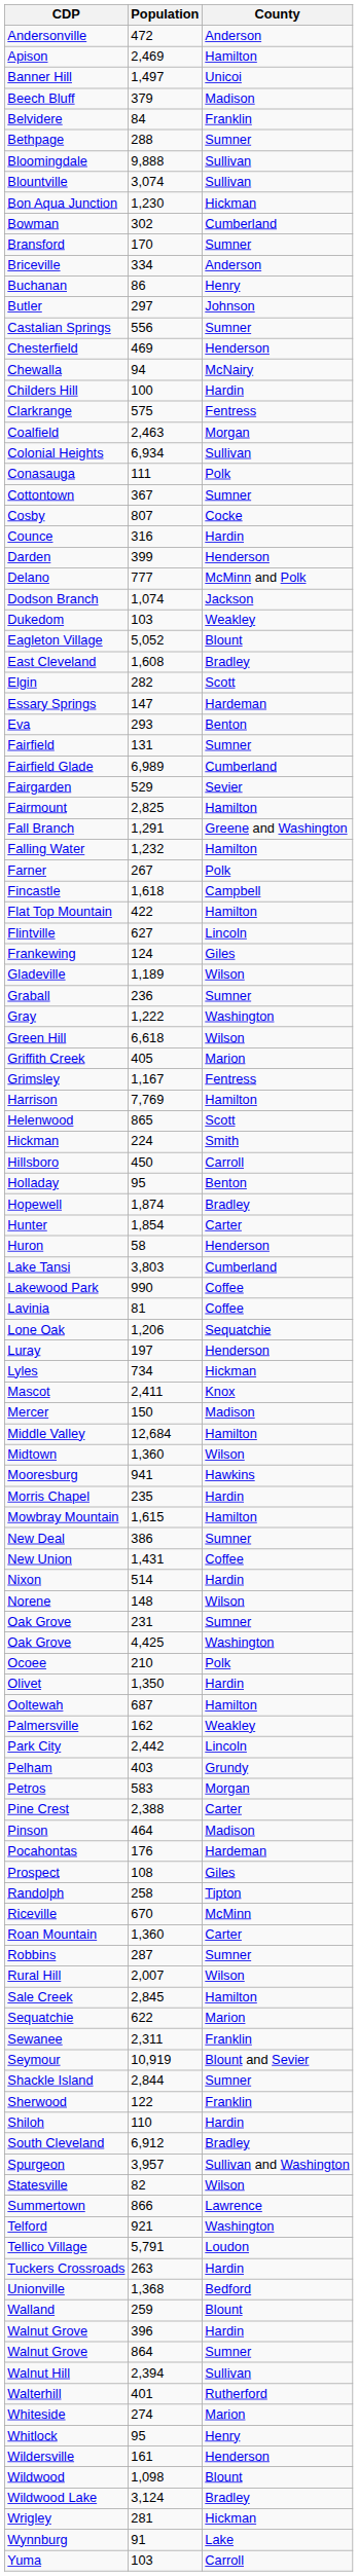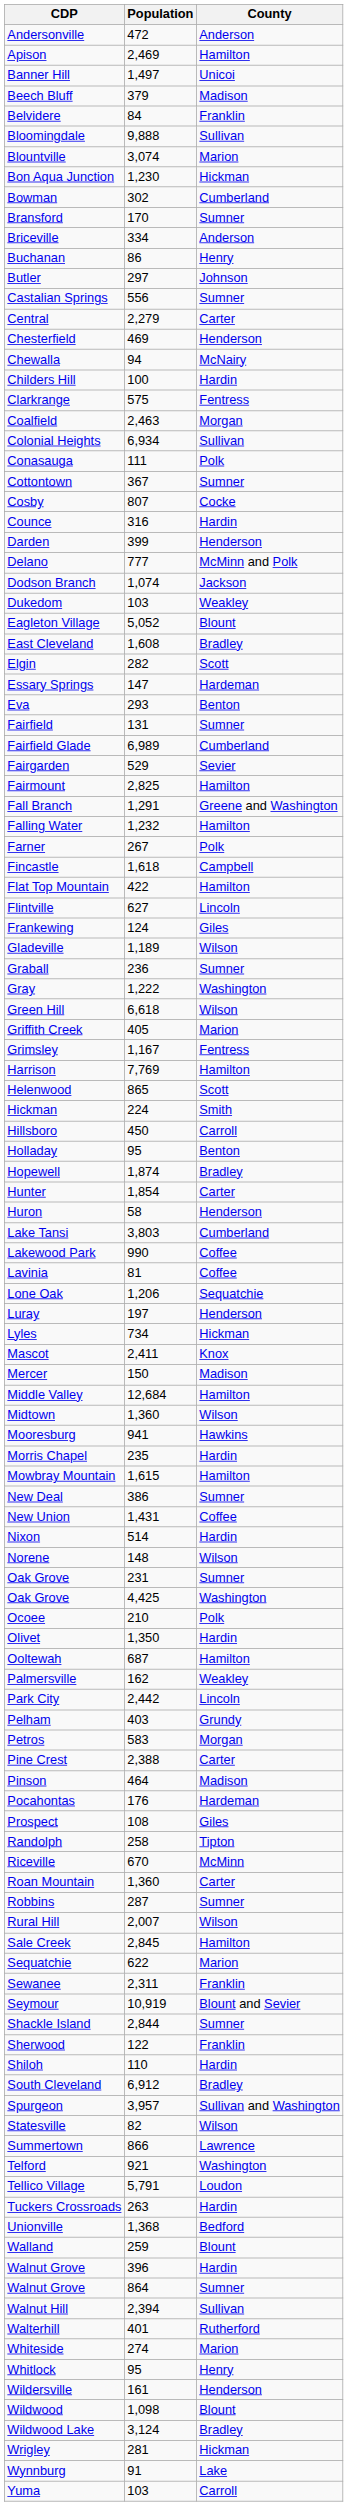- row: Bethpage | 288 | Sumner
Blountville | County: Sullivan -> Marion
+ row: Central | 2,279 | Carter
